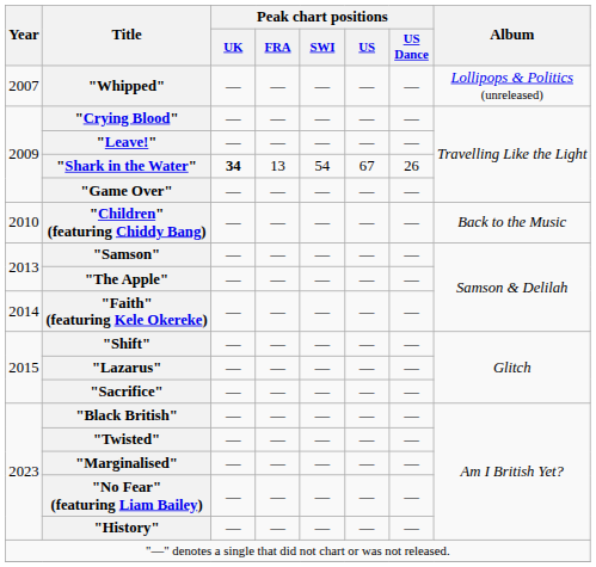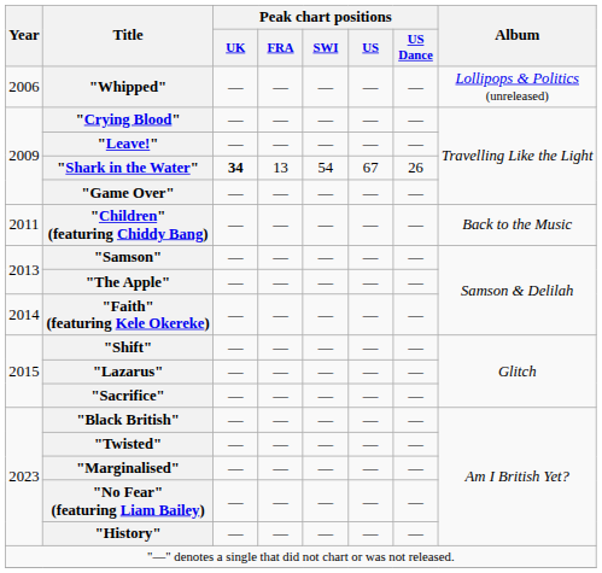"Whipped" | Year: 2007 -> 2006
"Children" (featuring Chiddy Bang) | Year: 2010 -> 2011
